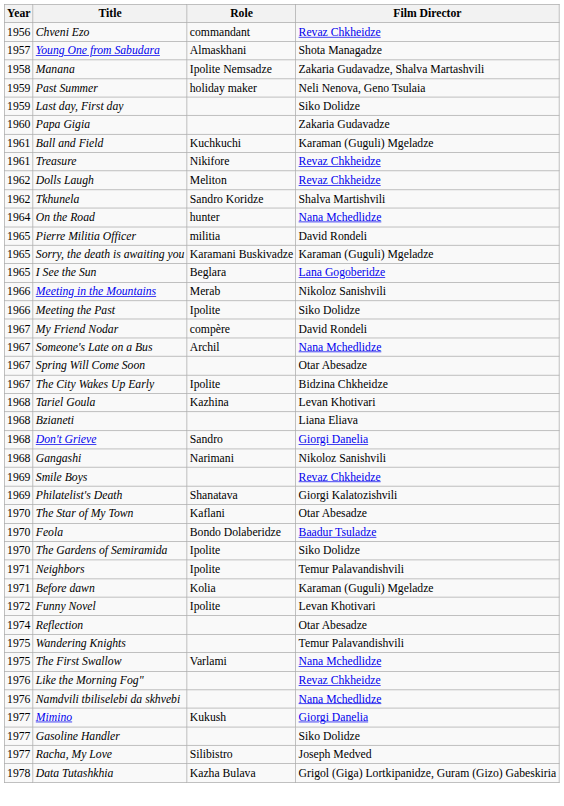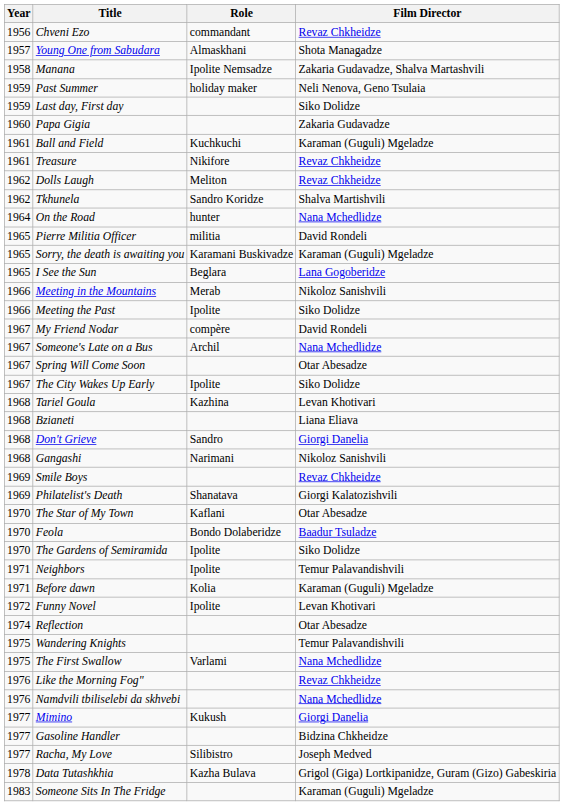The City Wakes Up Early | Film Director: Bidzina Chkheidze -> Siko Dolidze
Gasoline Handler | Film Director: Siko Dolidze -> Bidzina Chkheidze
+ row: 1983 | Someone Sits In The Fridge | Karaman (Guguli) Mgeladze
